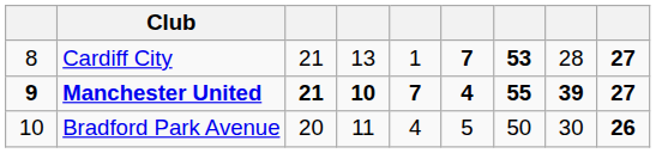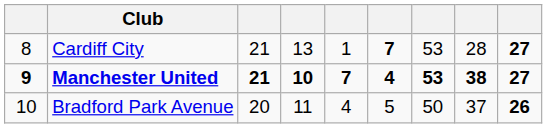Cardiff City | column 7: bold -> normal
Manchester United | column 7: 55 -> 53
Manchester United | column 8: 39 -> 38
Bradford Park Avenue | column 8: 30 -> 37
